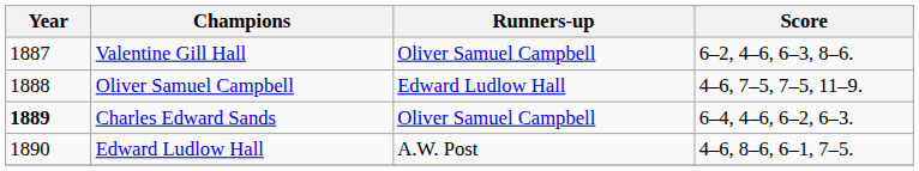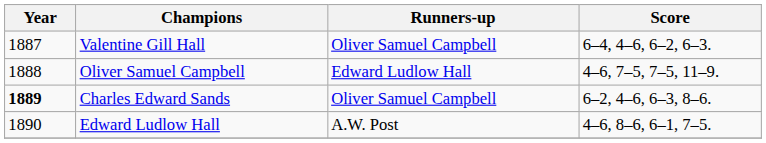Valentine Gill Hall | Score: 6–2, 4–6, 6–3, 8–6. -> 6–4, 4–6, 6–2, 6–3.
Charles Edward Sands | Score: 6–4, 4–6, 6–2, 6–3. -> 6–2, 4–6, 6–3, 8–6.
